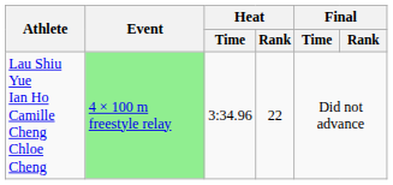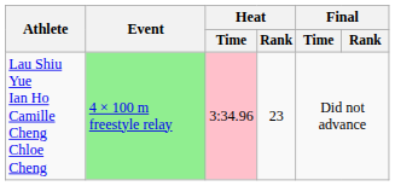Lau Shiu Yue Ian Ho Camille Cheng Chloe Cheng | Heat / Time: no background -> pink background
Lau Shiu Yue Ian Ho Camille Cheng Chloe Cheng | Heat / Rank: 22 -> 23
